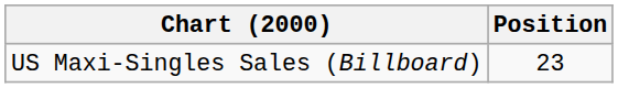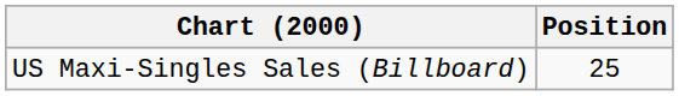US Maxi-Singles Sales (Billboard) | Position: 23 -> 25
